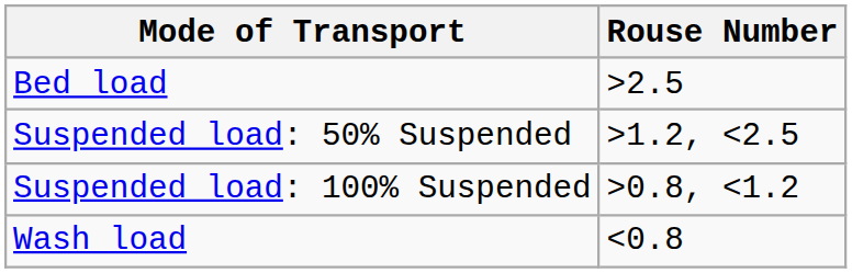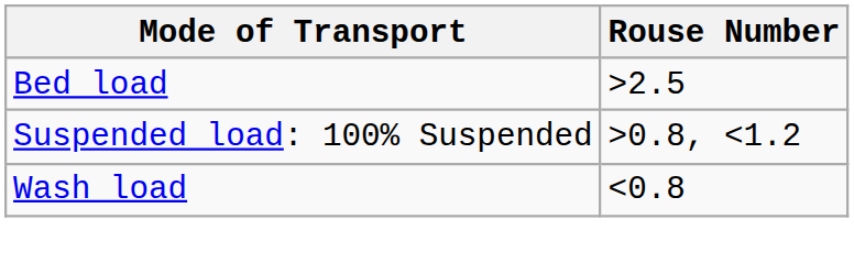- row: Suspended load: 50% Suspended | >1.2, <2.5
